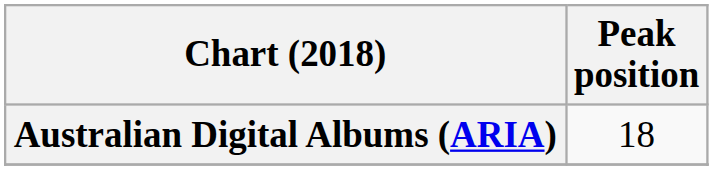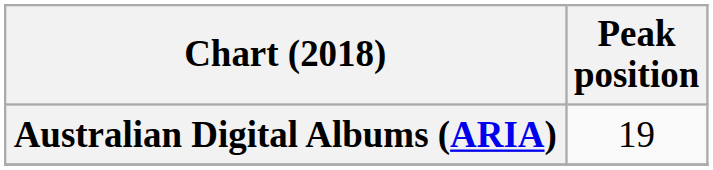Australian Digital Albums (ARIA) | Peak position: 18 -> 19
